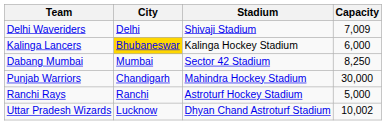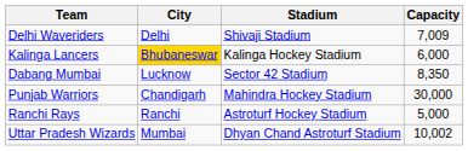Dabang Mumbai | City: Mumbai -> Lucknow
Dabang Mumbai | Capacity: 8,250 -> 8,350
Uttar Pradesh Wizards | City: Lucknow -> Mumbai
